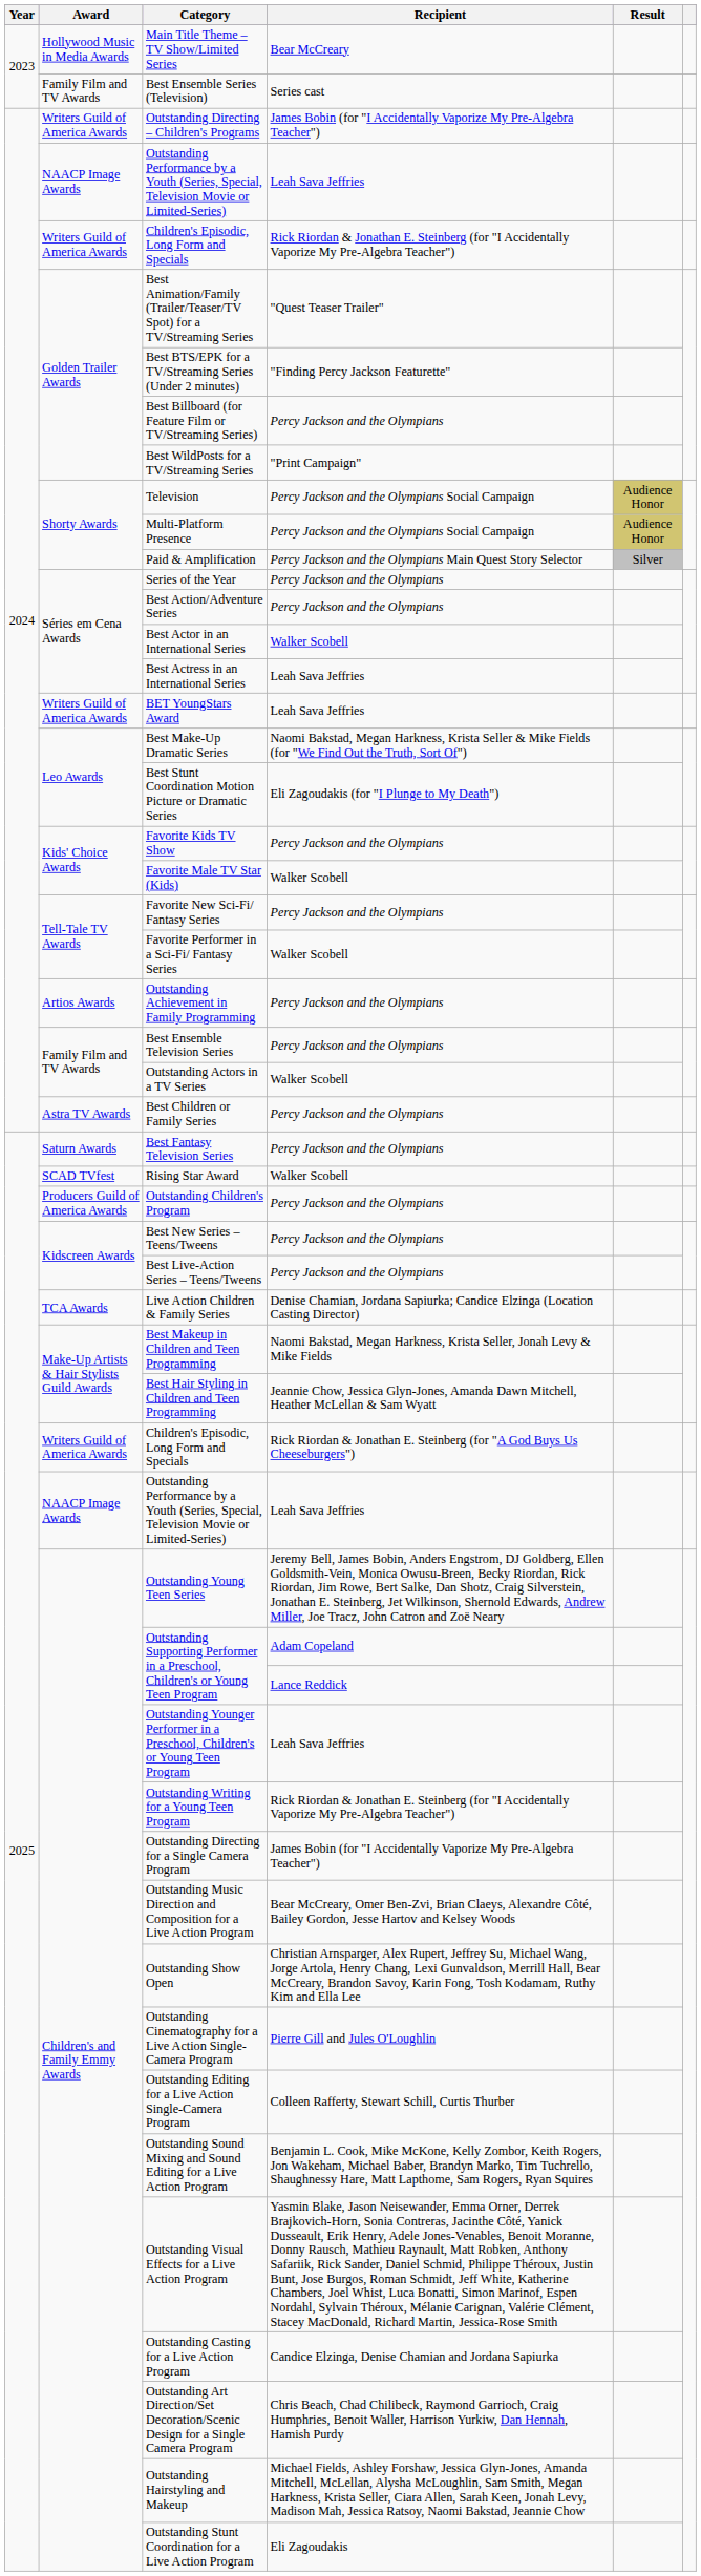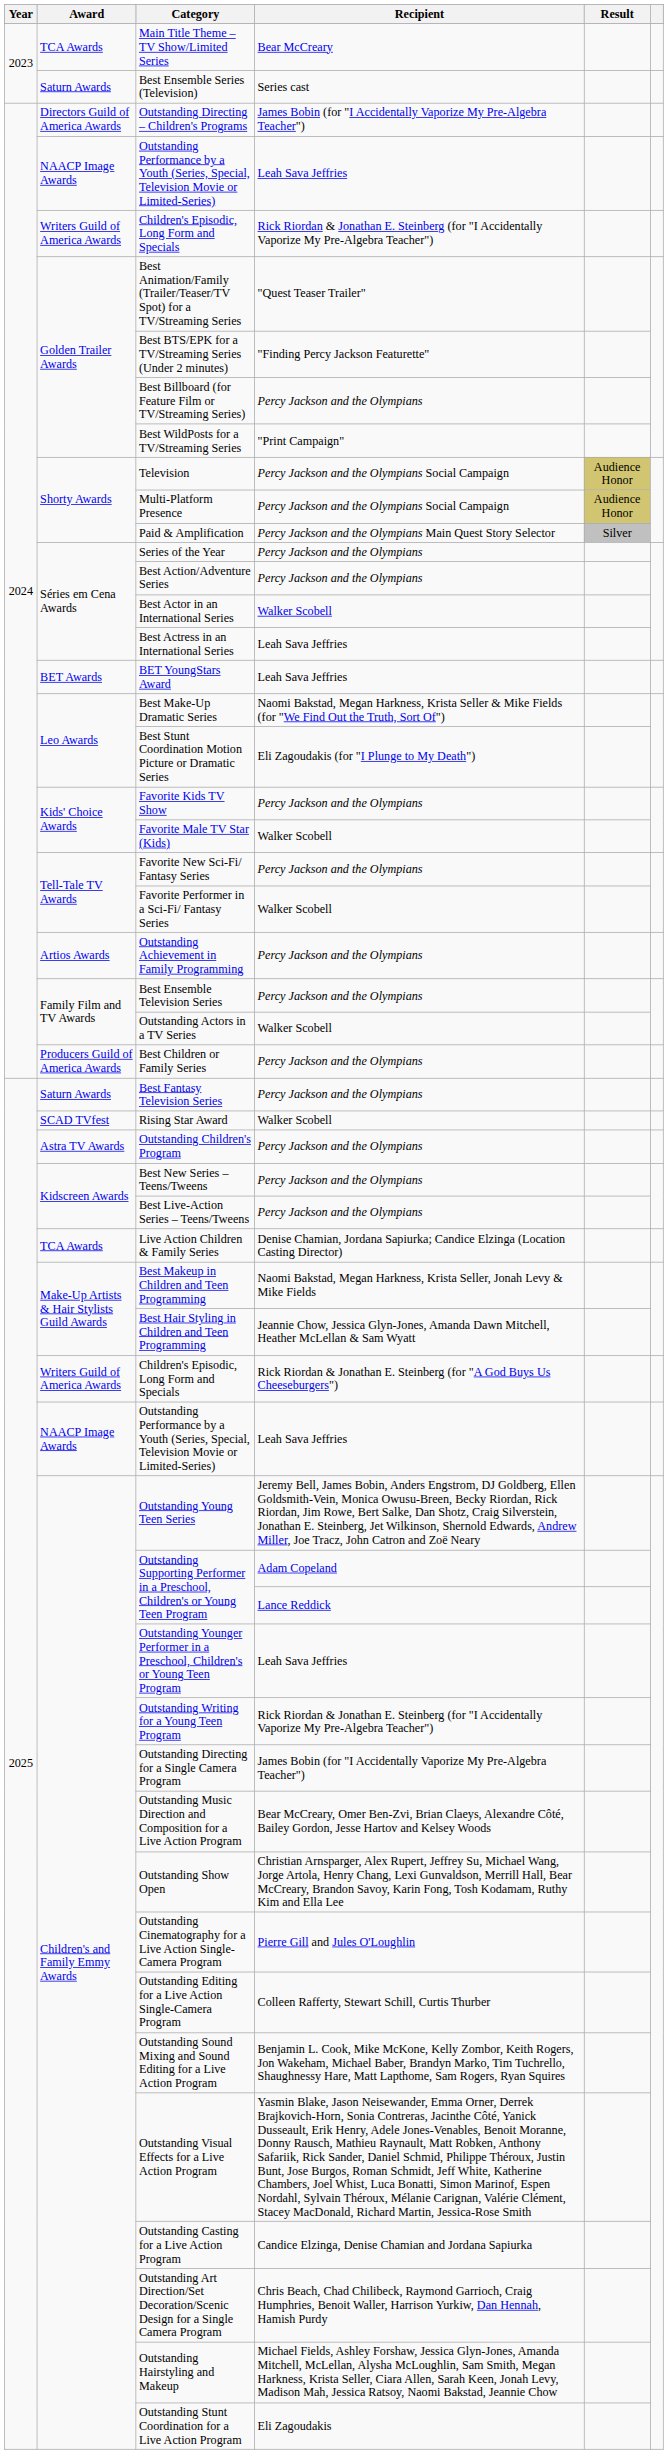Main Title Theme – TV Show/Limited Series | Award: Hollywood Music in Media Awards -> TCA Awards
Best Ensemble Series (Television) | Award: Family Film and TV Awards -> Saturn Awards
Outstanding Directing – Children's Programs | Award: Writers Guild of America Awards -> Directors Guild of America Awards
BET YoungStars Award | Award: Writers Guild of America Awards -> BET Awards
Best Children or Family Series | Award: Astra TV Awards -> Producers Guild of America Awards
Outstanding Children's Program | Award: Producers Guild of America Awards -> Astra TV Awards
